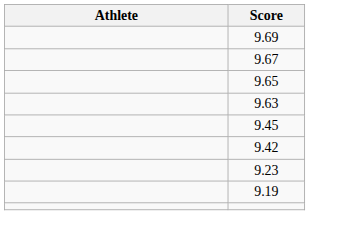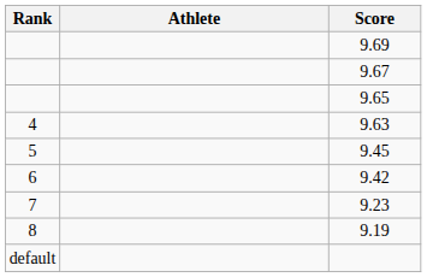+ column: Rank | 4 | 5 | 6 | 7 | 8 | default
